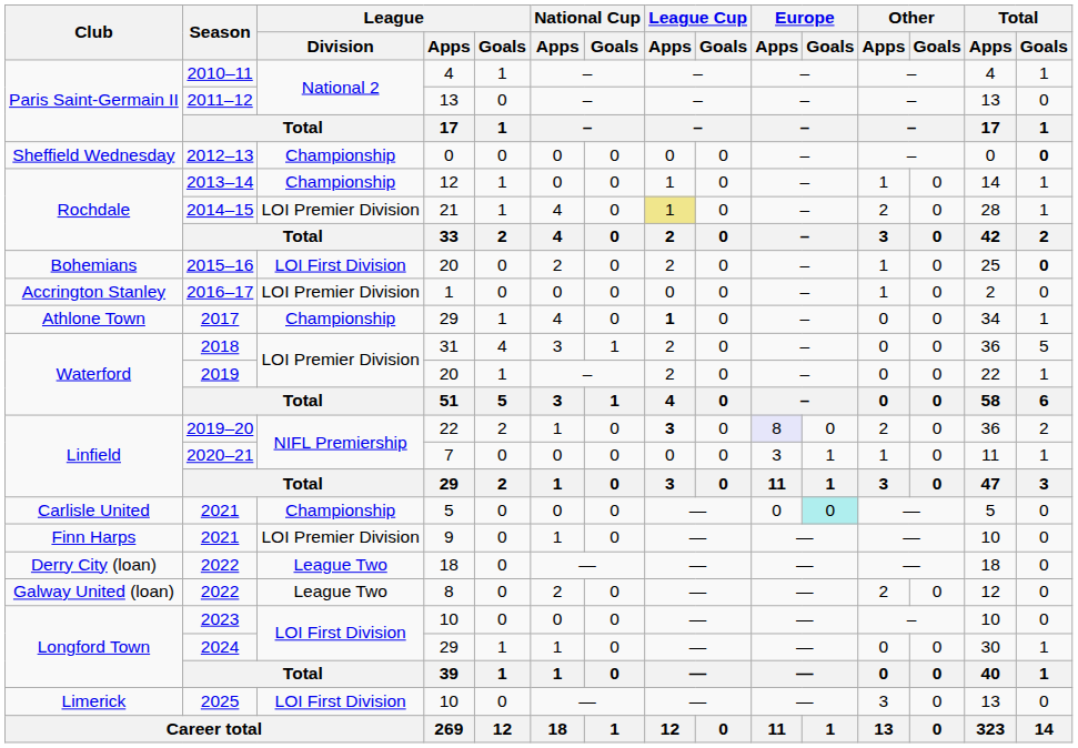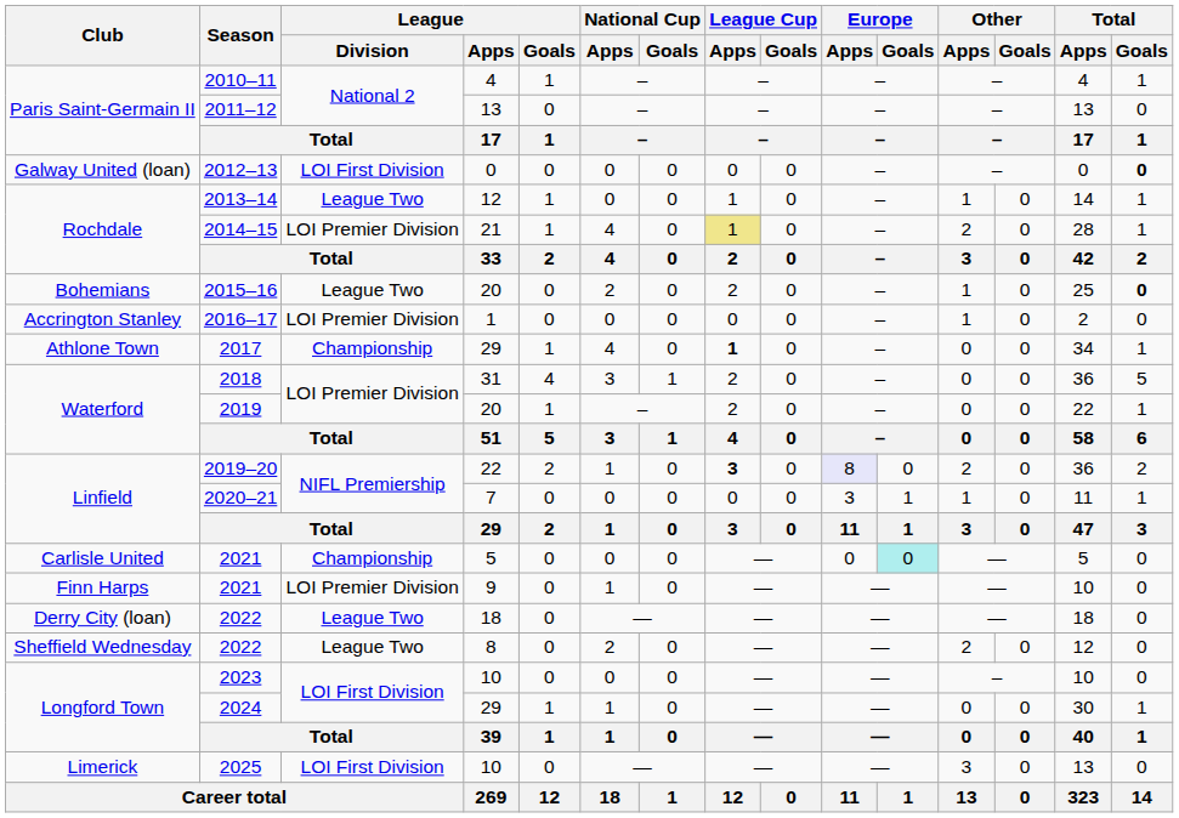2012–13 | Club: Sheffield Wednesday -> Galway United (loan)
2012–13 | League / Division: Championship -> LOI First Division
2013–14 | League / Division: Championship -> League Two
2015–16 | League / Division: LOI First Division -> League Two
2022 / 8 | Club: Galway United (loan) -> Sheffield Wednesday
